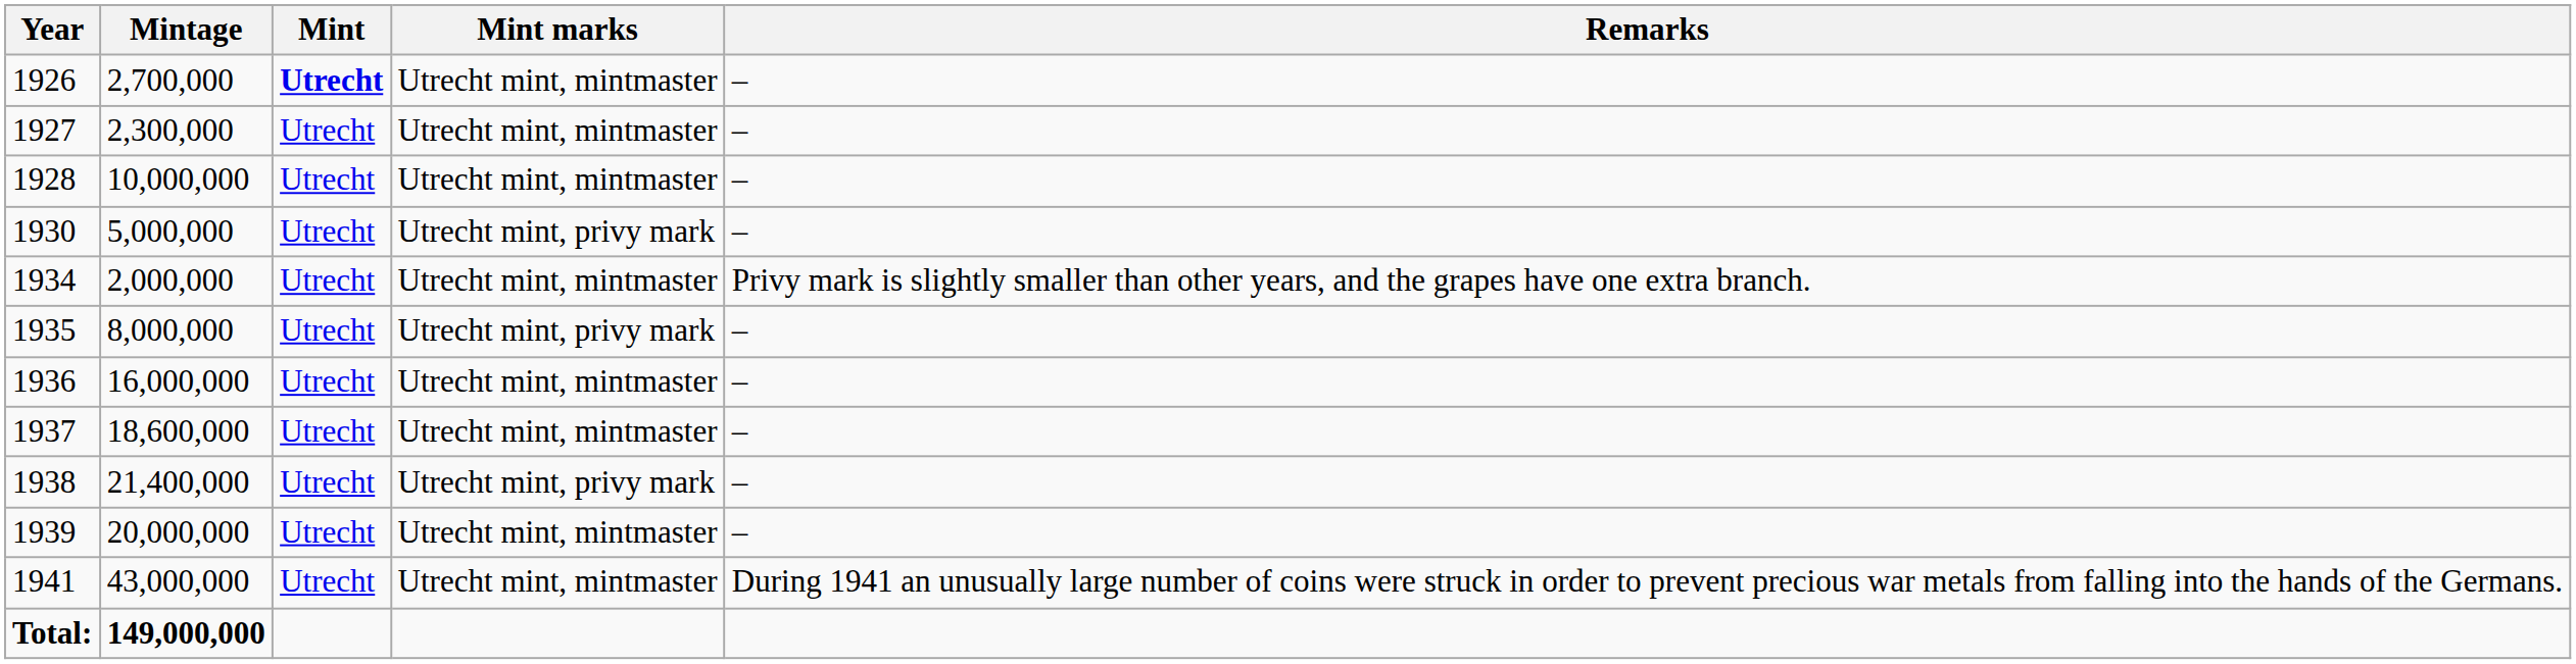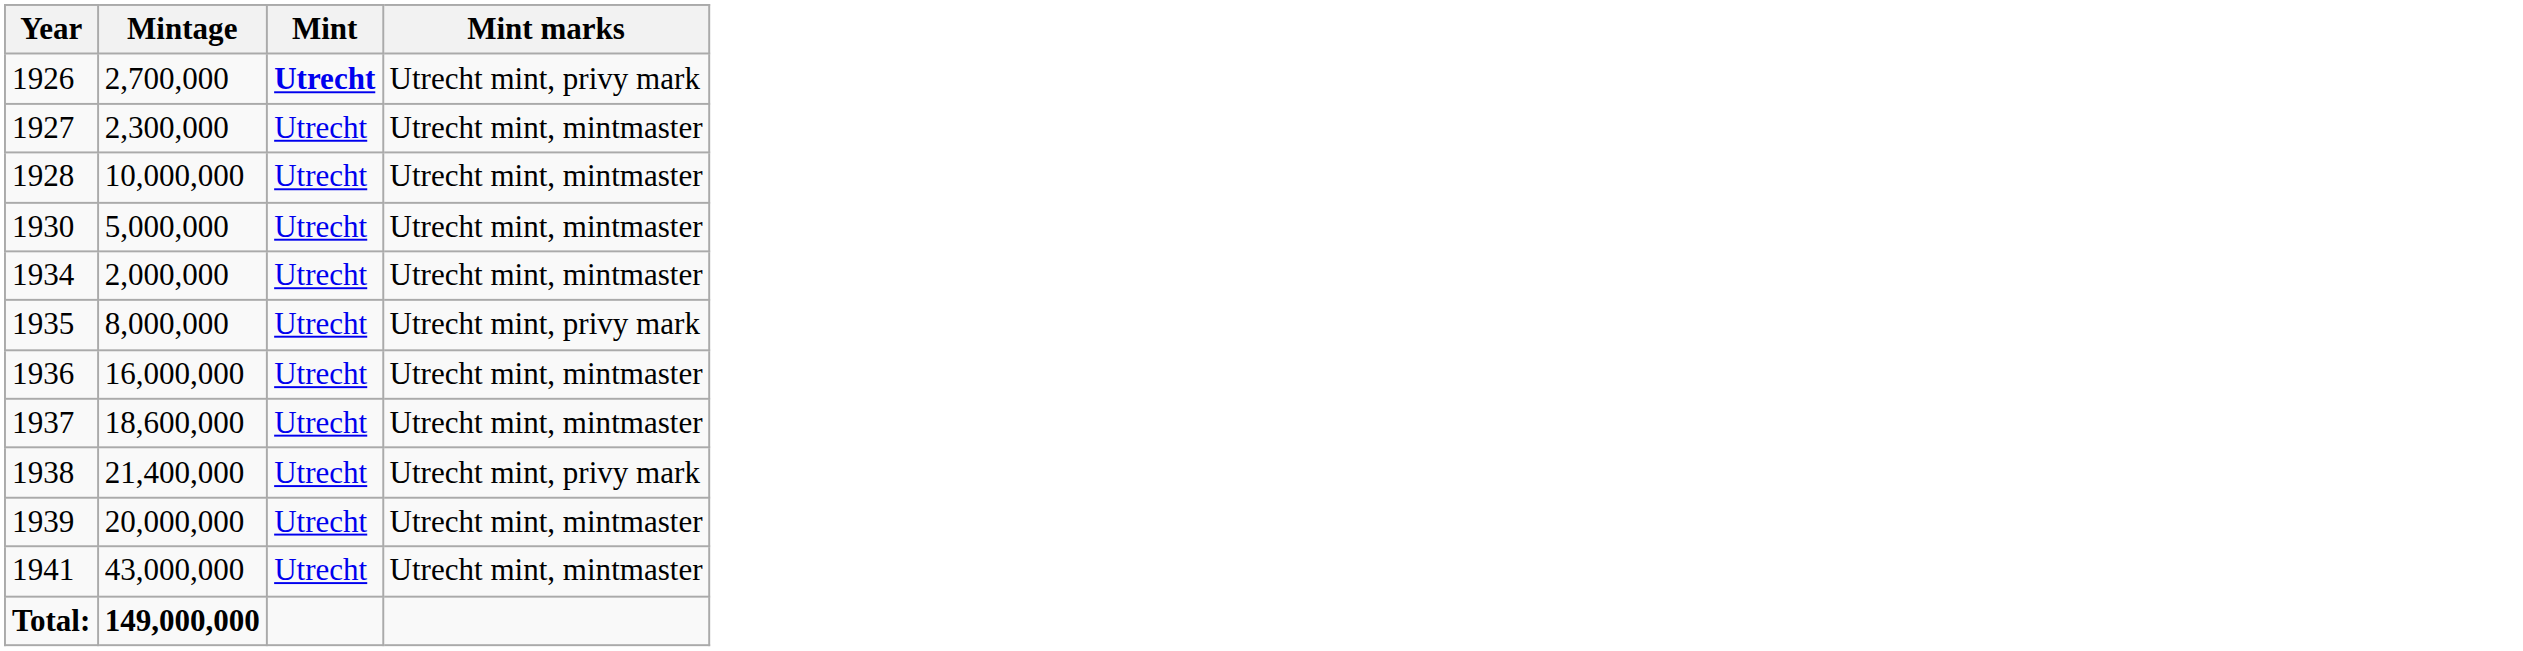- column: Remarks | – | – | – | – | Privy mark is slightly smaller than other years, and the grapes have one extra branch. | – | – | – | – | – | During 1941 an unusually large number of coins were struck in order to prevent precious war metals from falling into the hands of the Germans.
1926 | Mint marks: Utrecht mint, mintmaster -> Utrecht mint, privy mark
1930 | Mint marks: Utrecht mint, privy mark -> Utrecht mint, mintmaster
